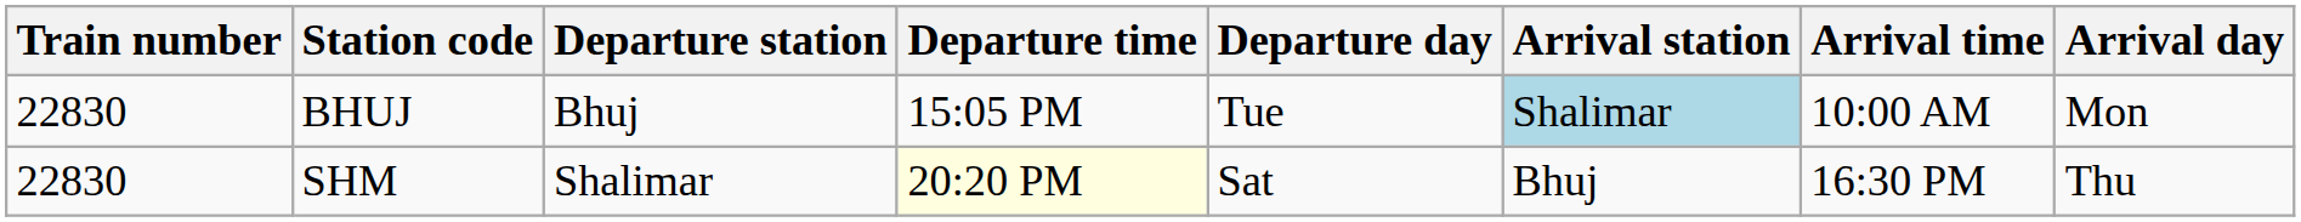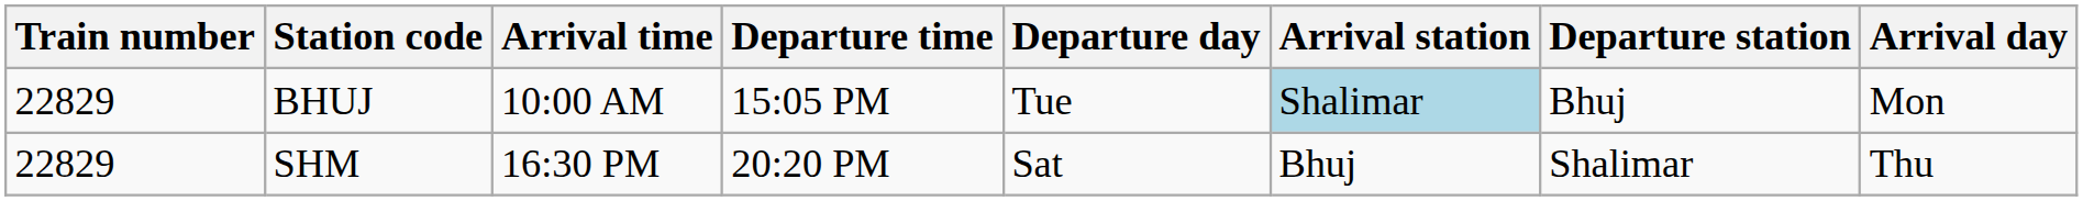columns swapped: Departure station <-> Arrival time
BHUJ | Train number: 22830 -> 22829
SHM | Train number: 22830 -> 22829
SHM | Departure time: lightyellow background -> no background
